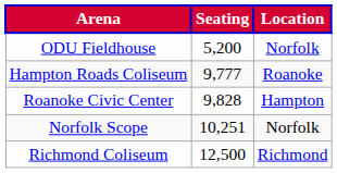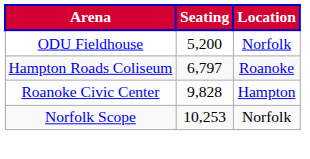Hampton Roads Coliseum | Seating: 9,777 -> 6,797
Norfolk Scope | Seating: 10,251 -> 10,253
- row: Richmond Coliseum | 12,500 | Richmond
